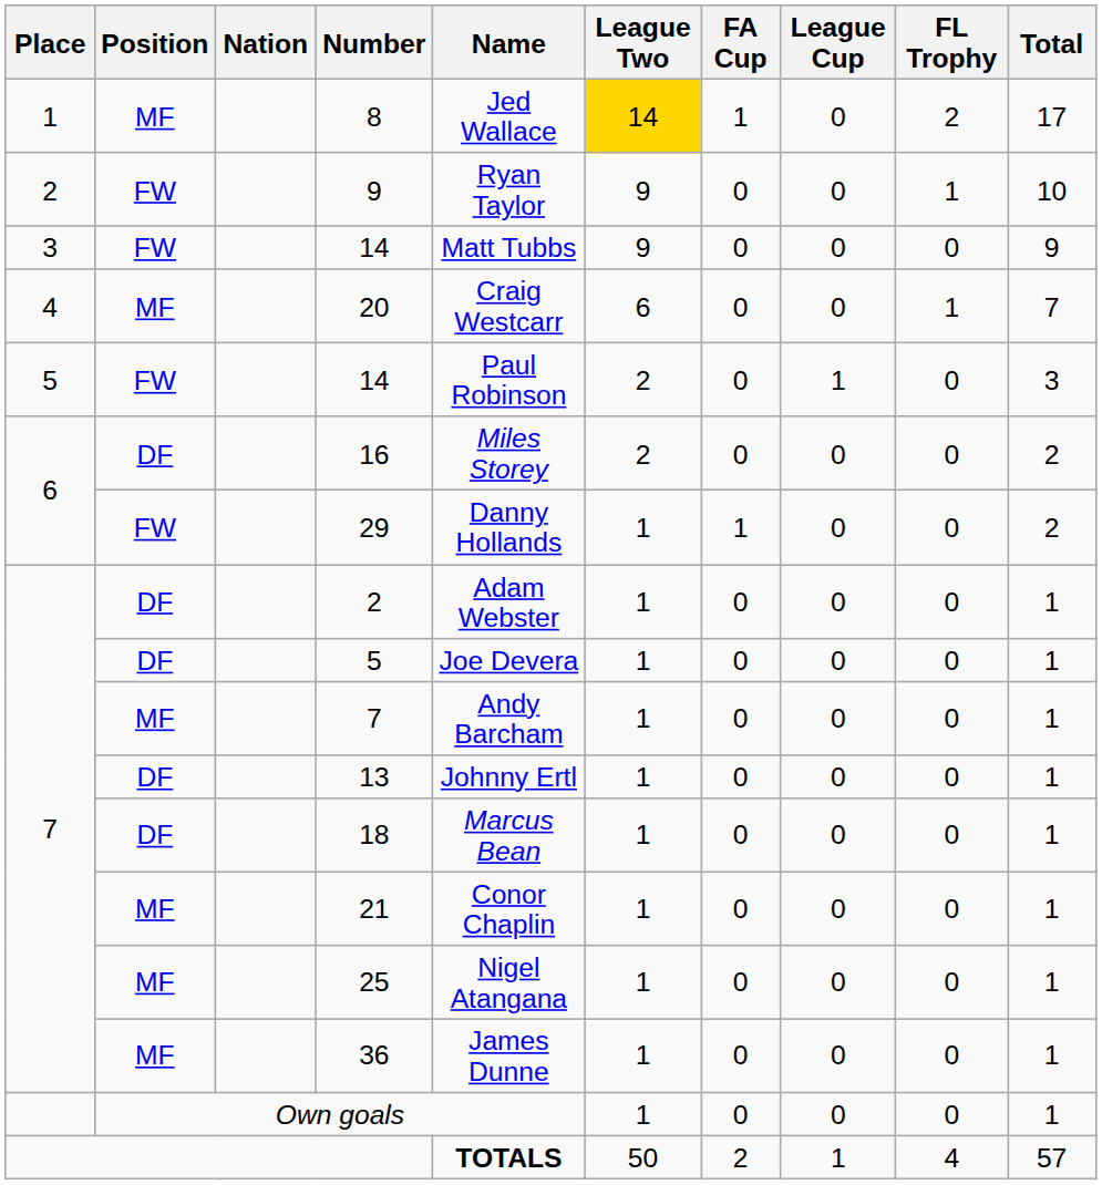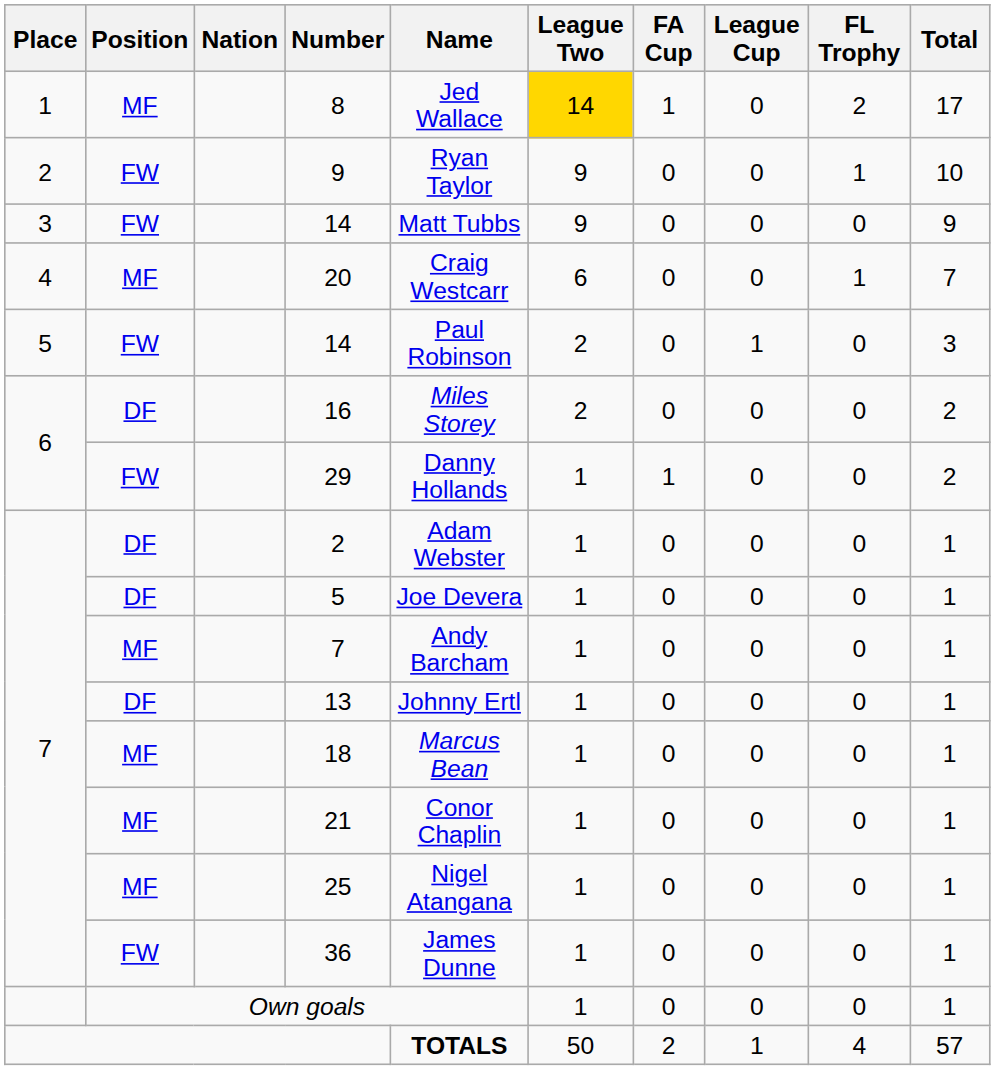18 | Position: DF -> MF
36 | Position: MF -> FW
